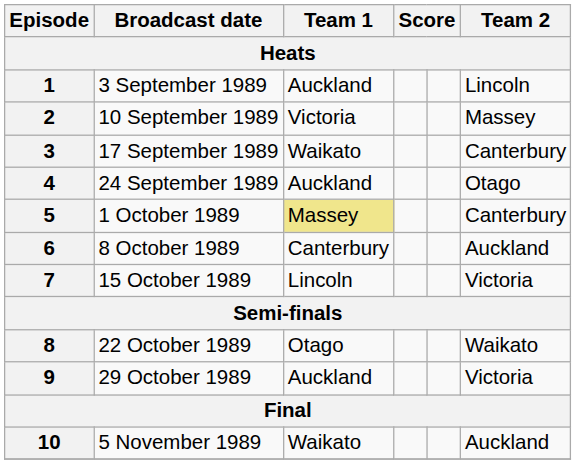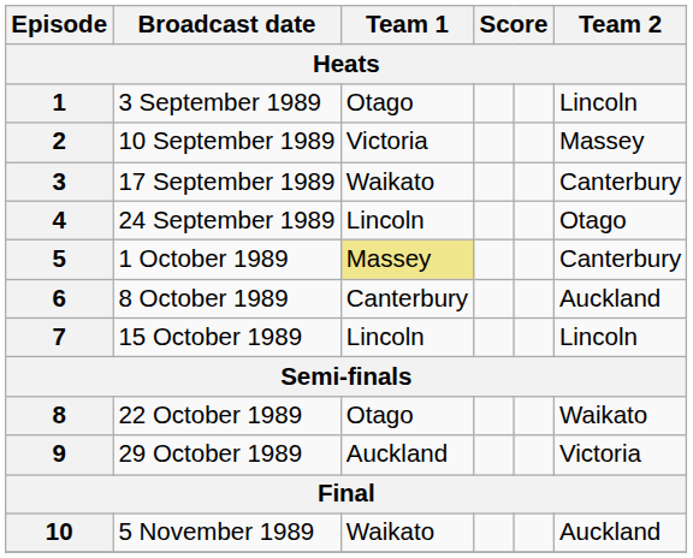1 | Team 1: Auckland -> Otago
4 | Team 1: Auckland -> Lincoln
7 | Team 2: Victoria -> Lincoln
